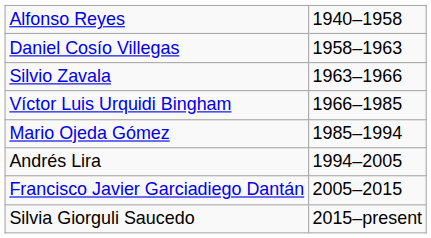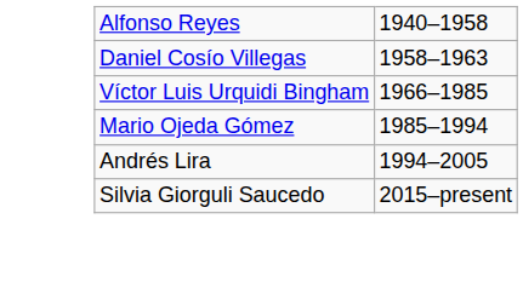- row: Silvio Zavala | 1963–1966
- row: Francisco Javier Garciadiego Dantán | 2005–2015
